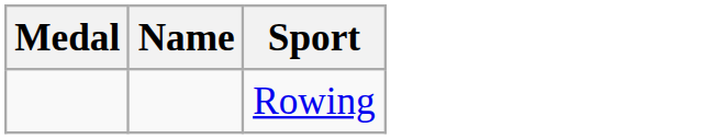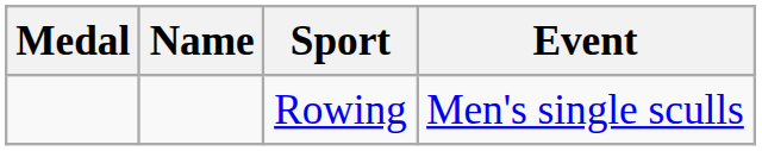+ column: Event | Men's single sculls
